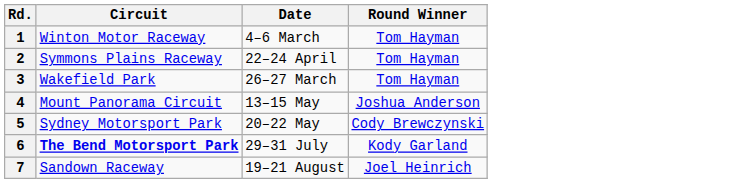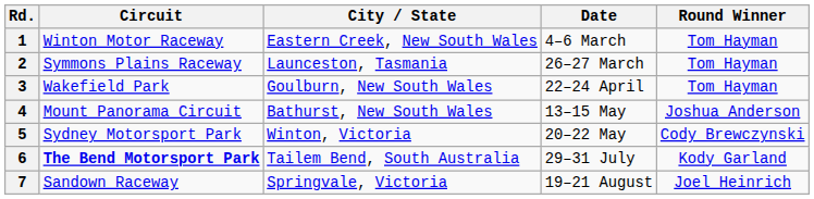+ column: City / State | Eastern Creek, New South Wales | Launceston, Tasmania | Goulburn, New South Wales | Bathurst, New South Wales | Winton, Victoria | Tailem Bend, South Australia | Springvale, Victoria
2 | Date: 22–24 April -> 26–27 March
3 | Date: 26–27 March -> 22–24 April
